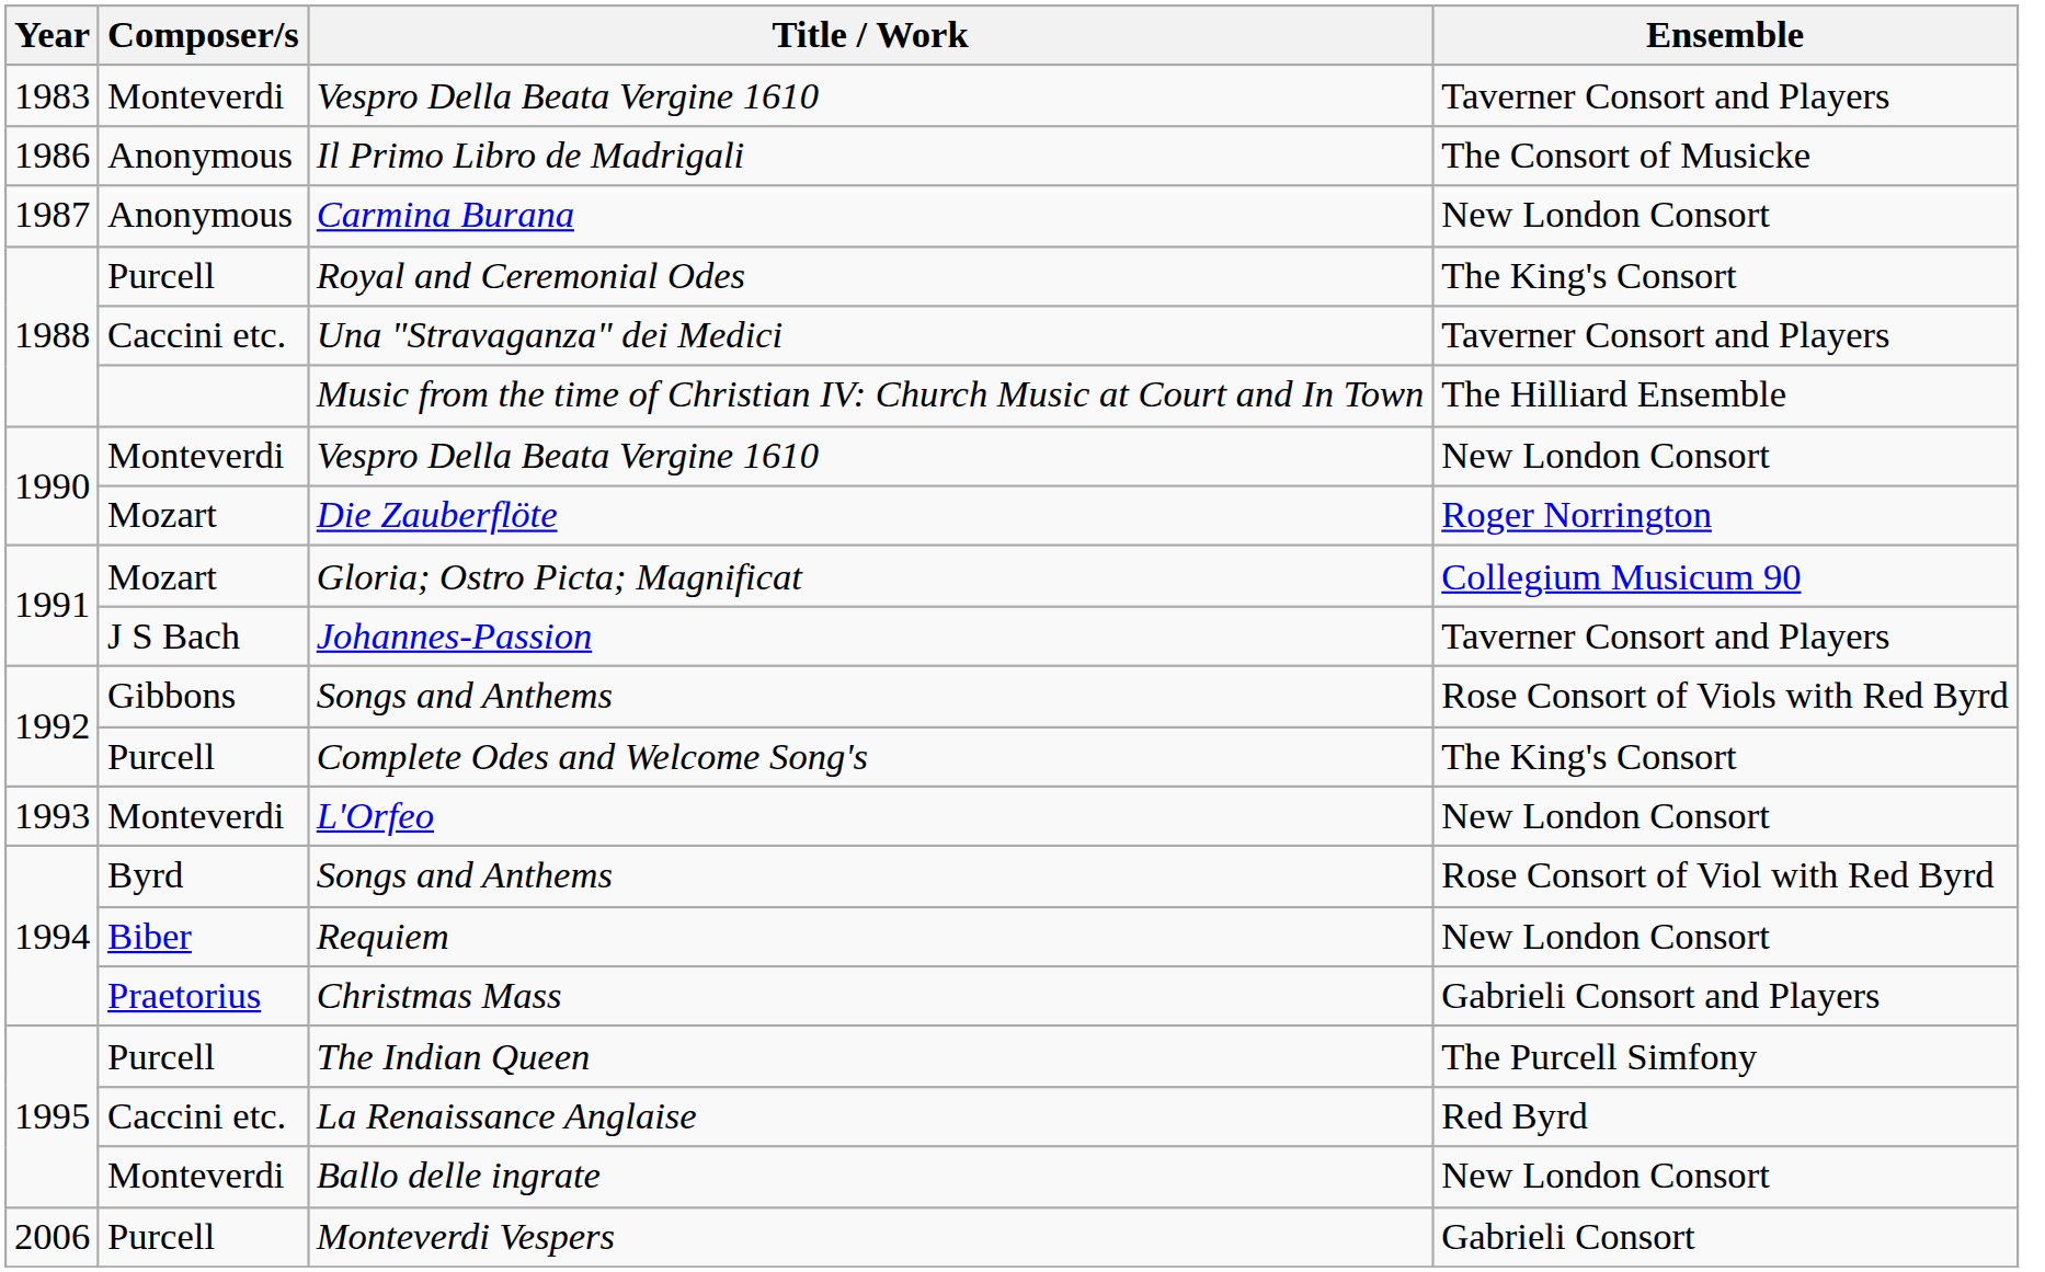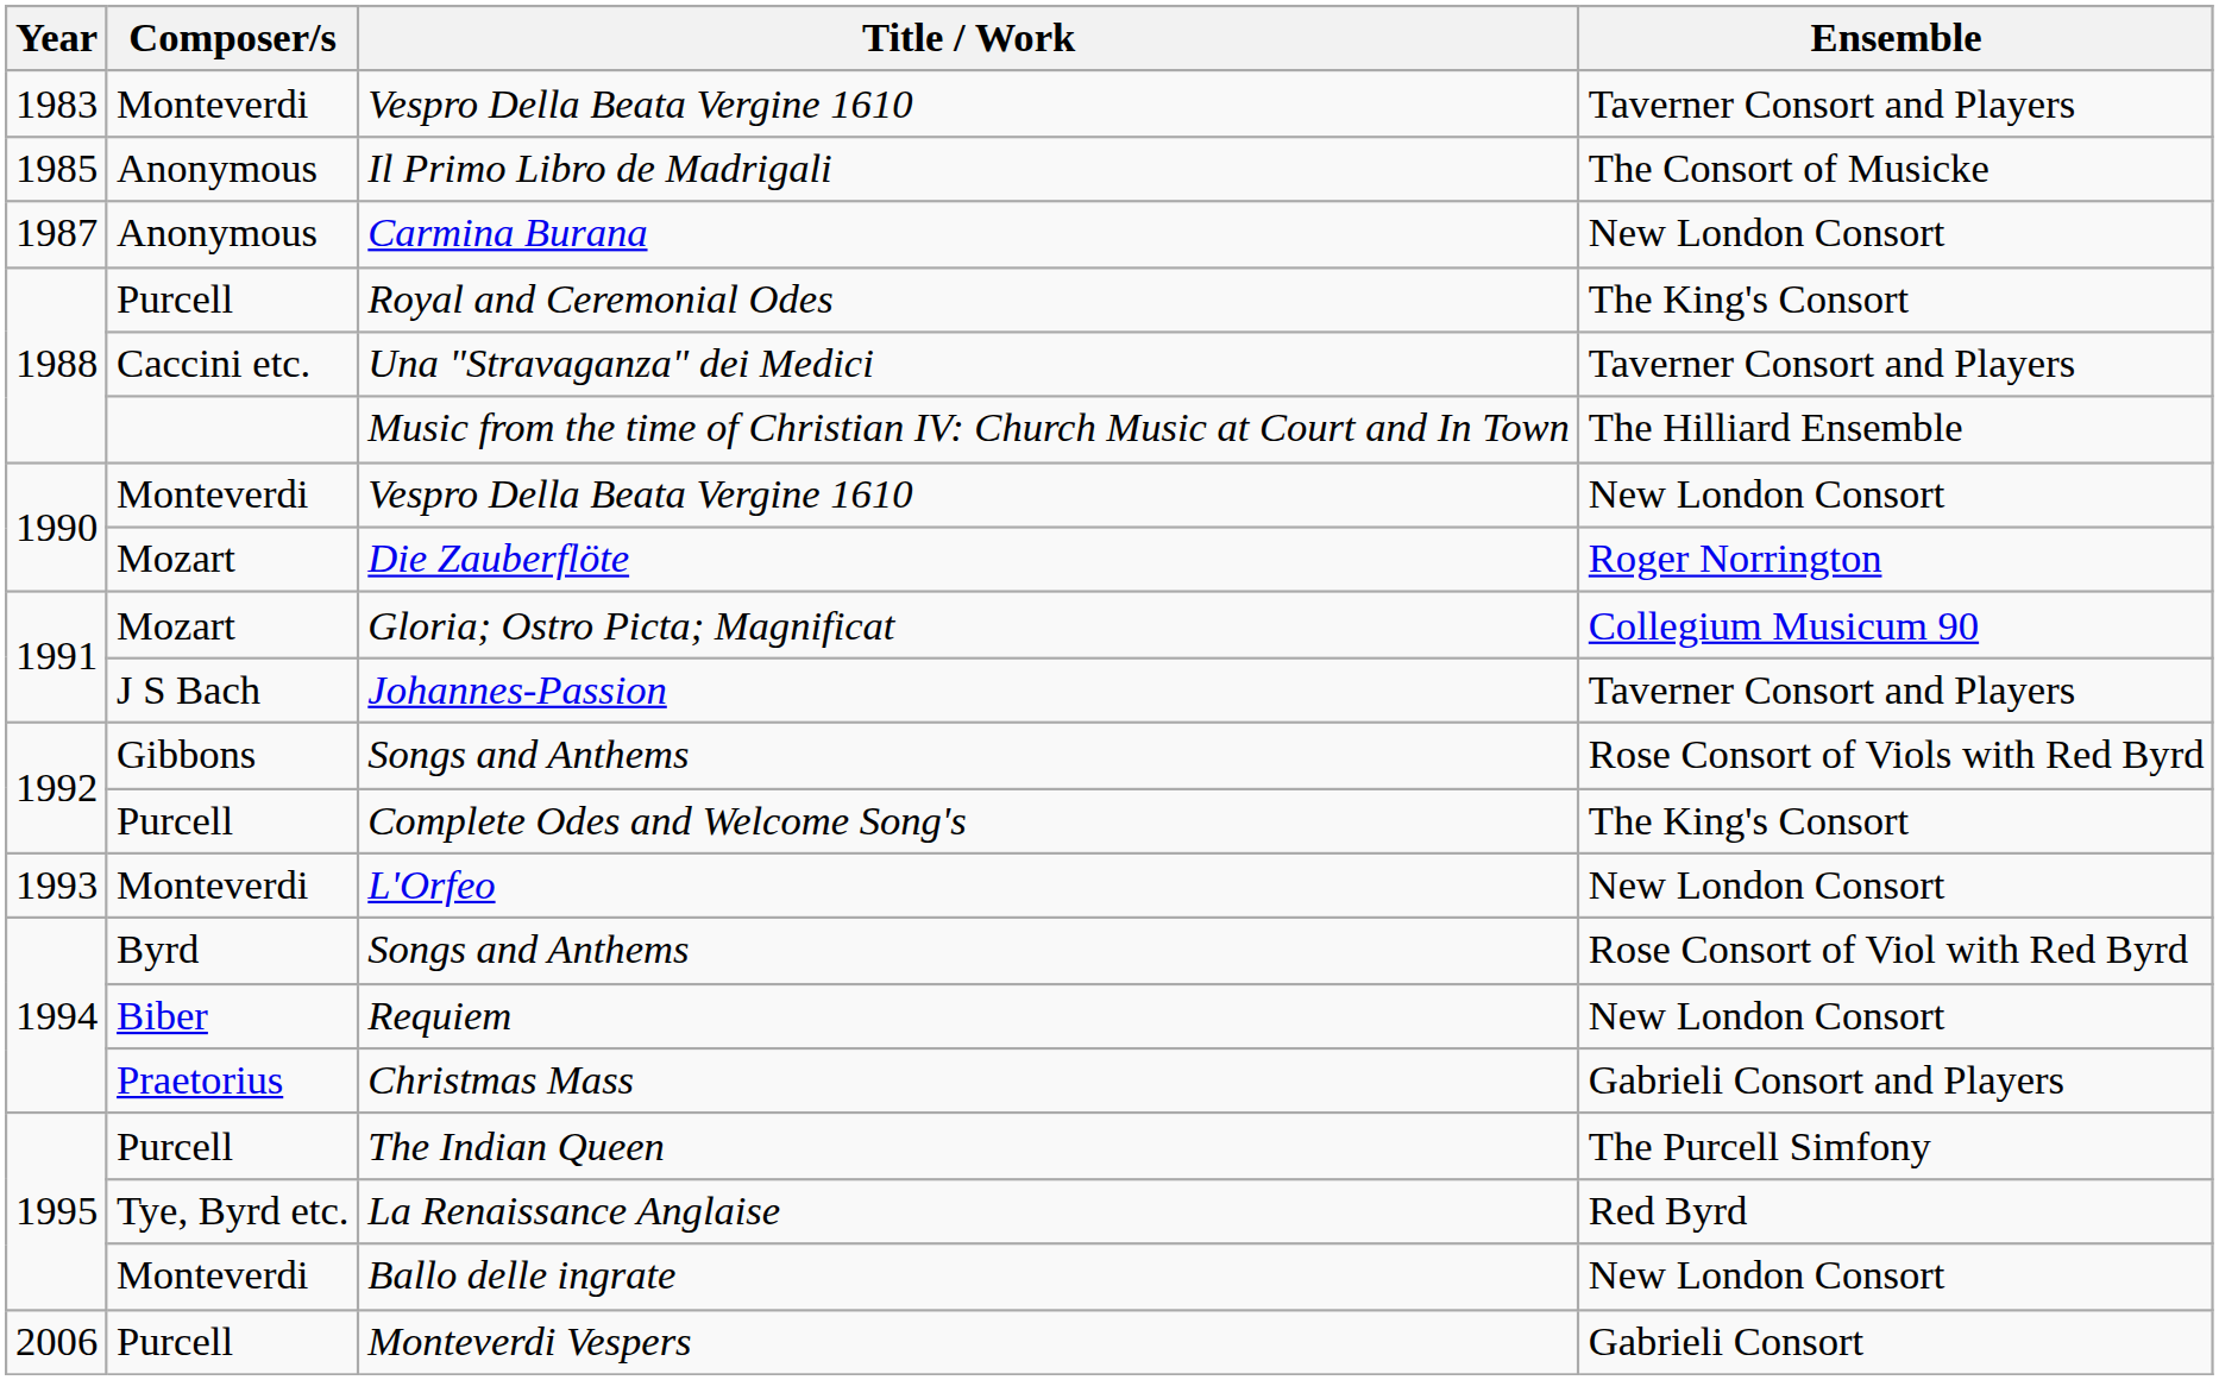Il Primo Libro de Madrigali | Year: 1986 -> 1985
La Renaissance Anglaise | Composer/s: Caccini etc. -> Tye, Byrd etc.
